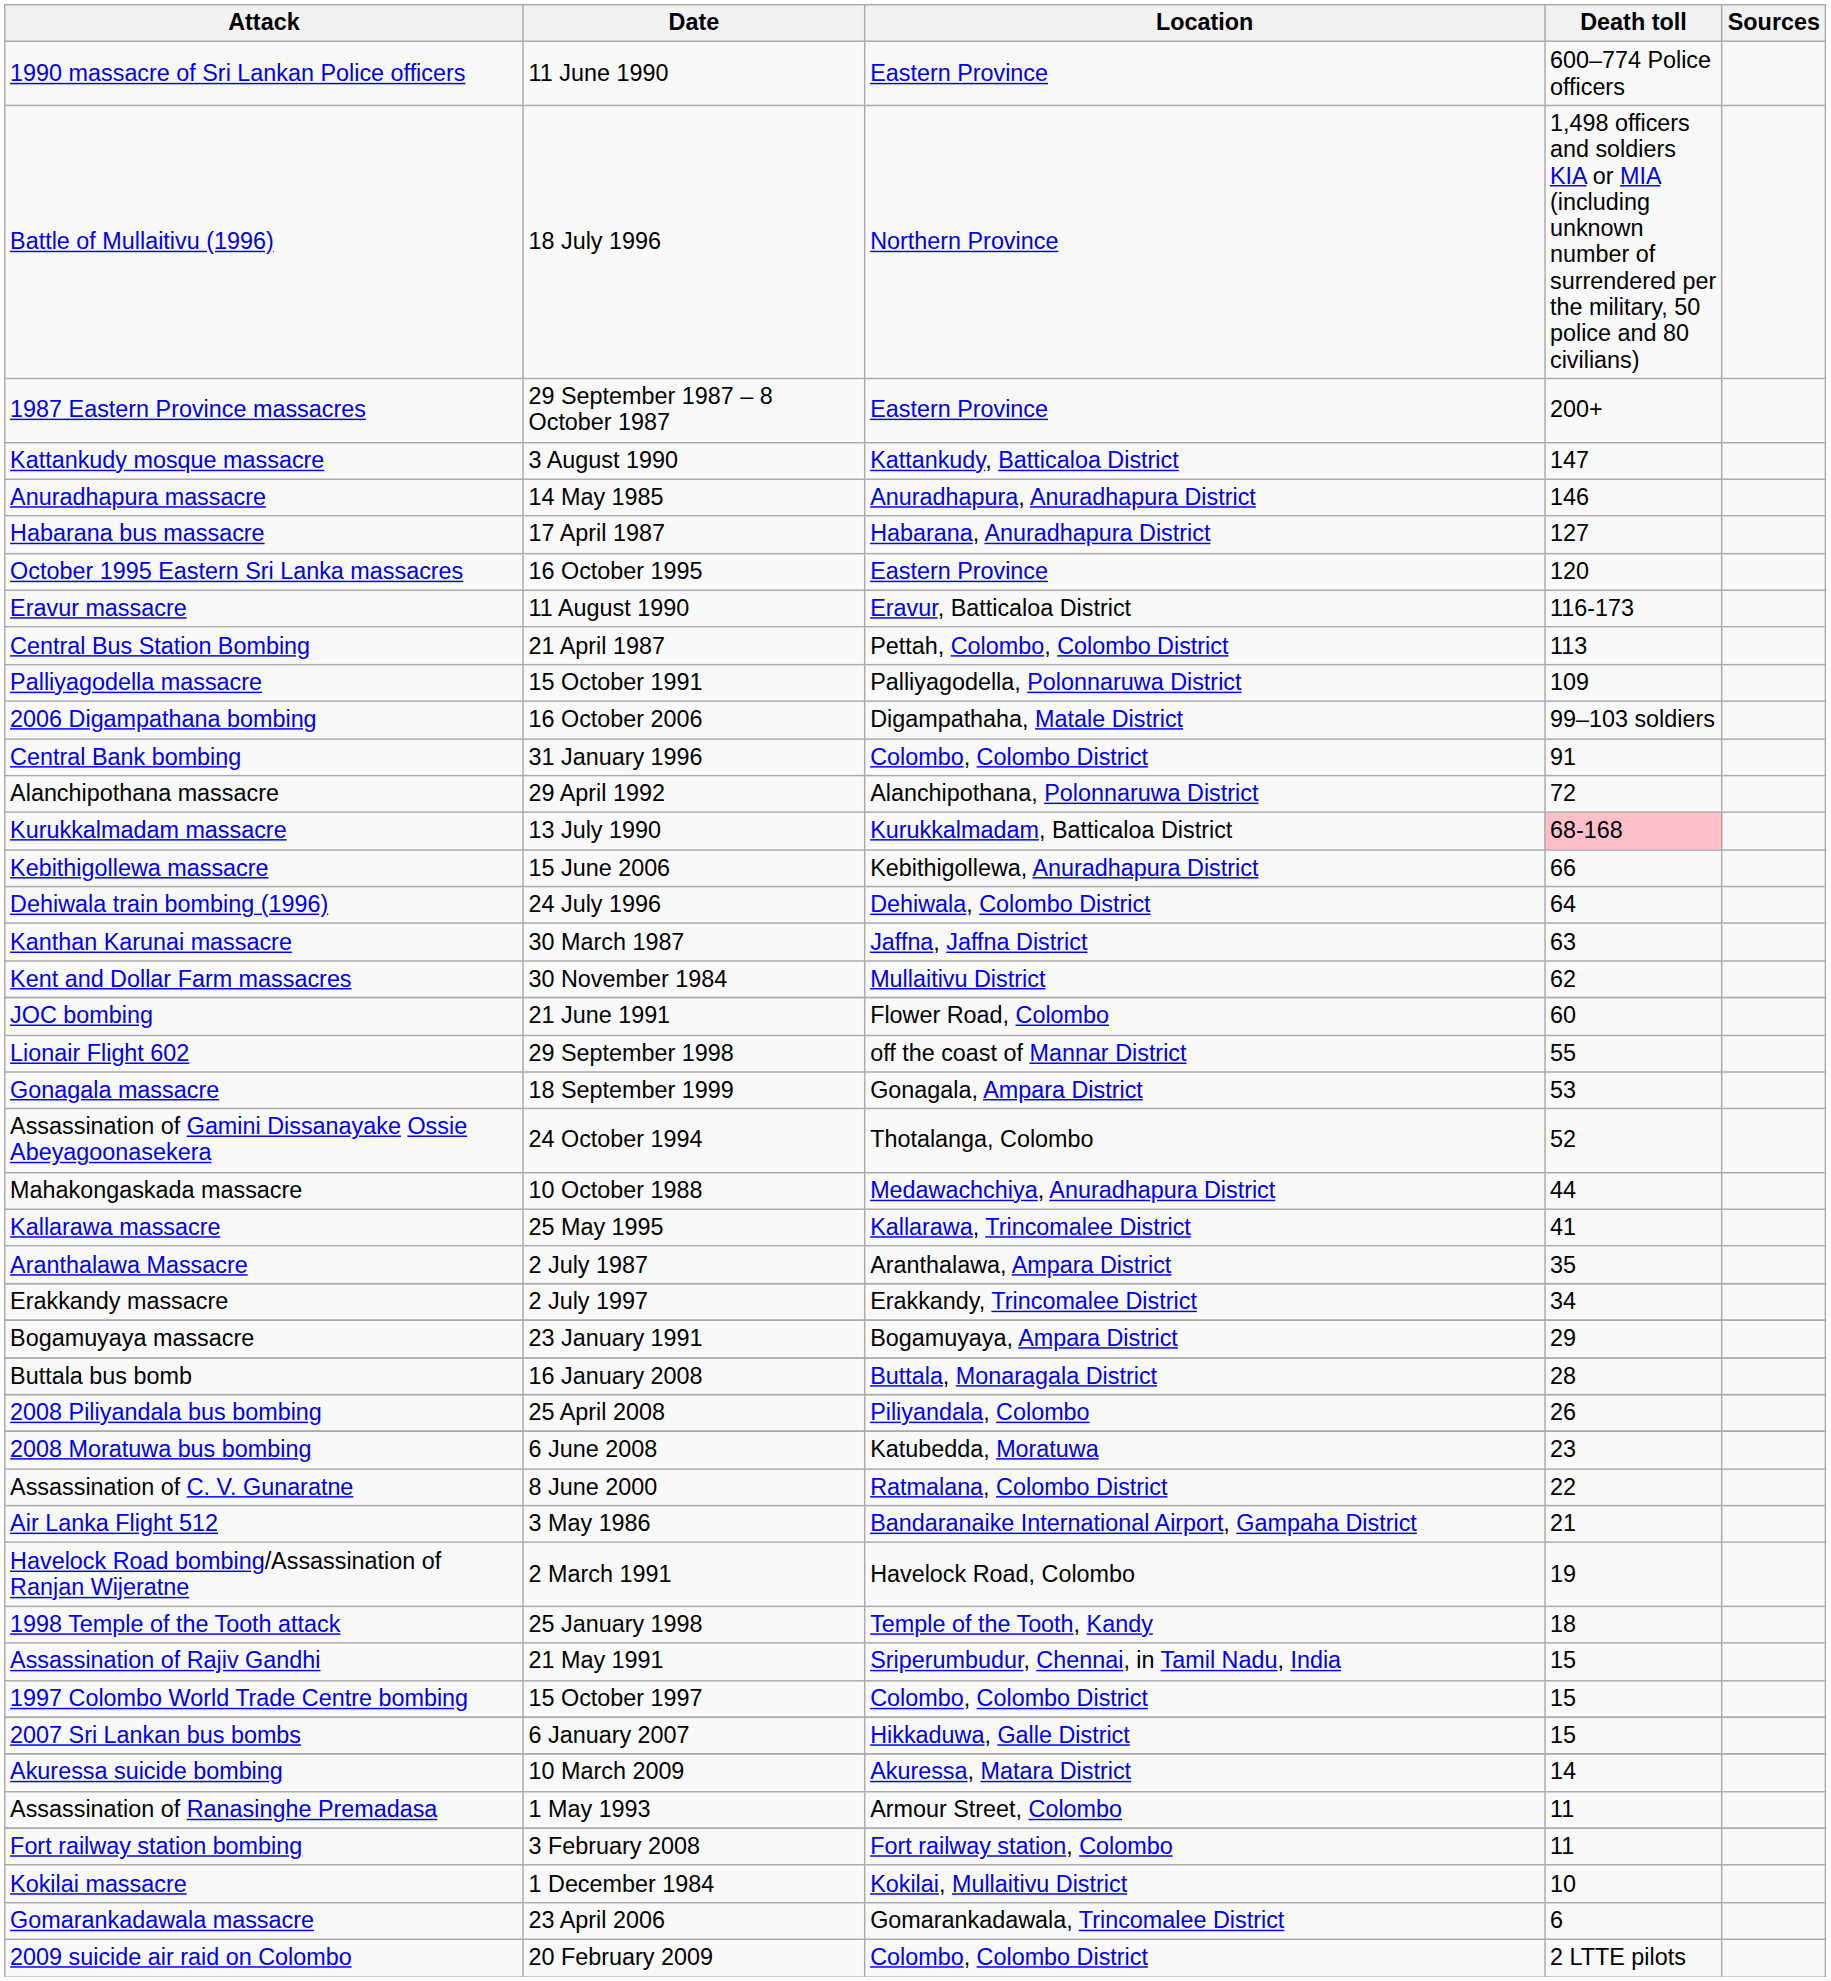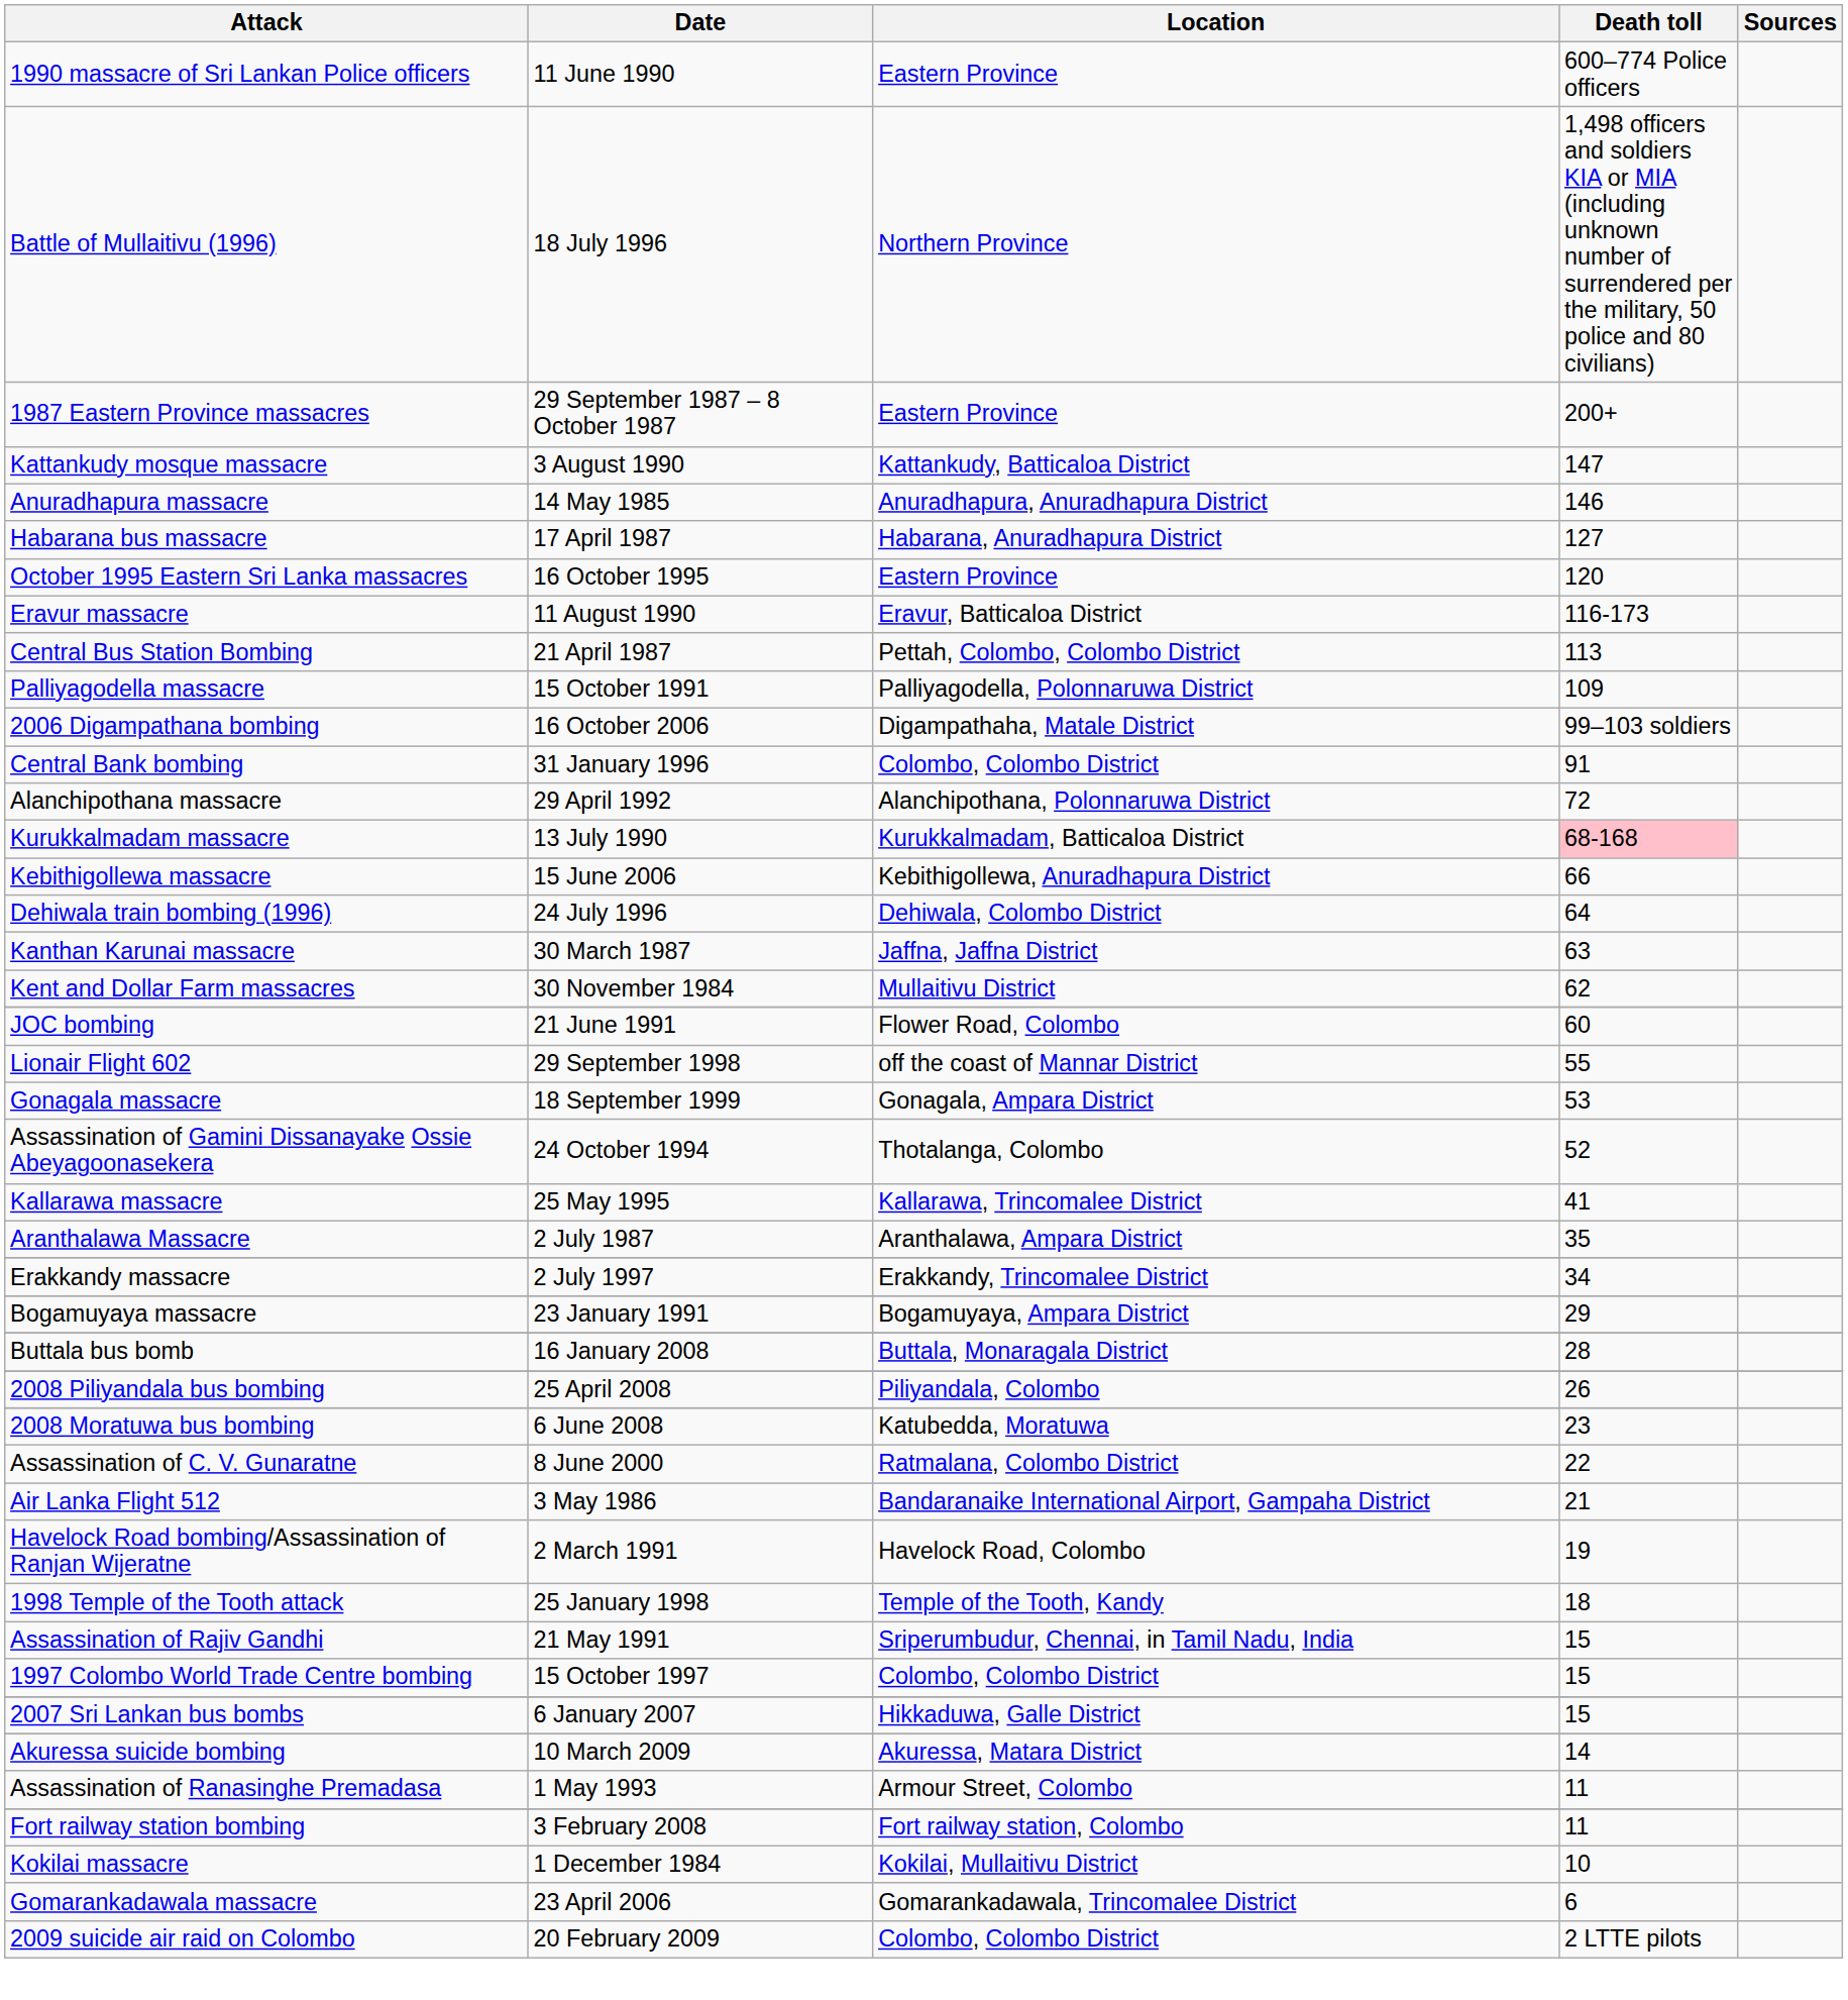- row: Mahakongaskada massacre | 10 October 1988 | Medawachchiya, Anuradhapura District | 44
